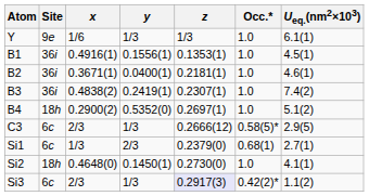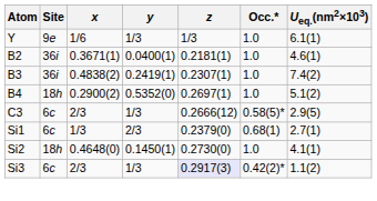- row: B1 | 36i | 0.4916(1) | 0.1556(1) | 0.1353(1) | 1.0 | 4.5(1)
